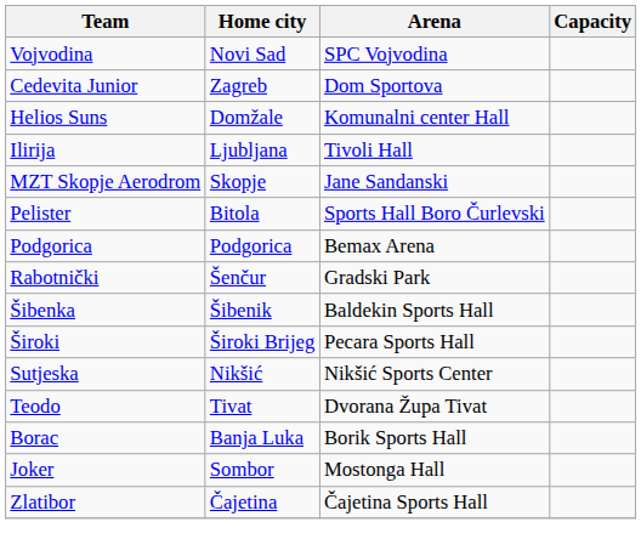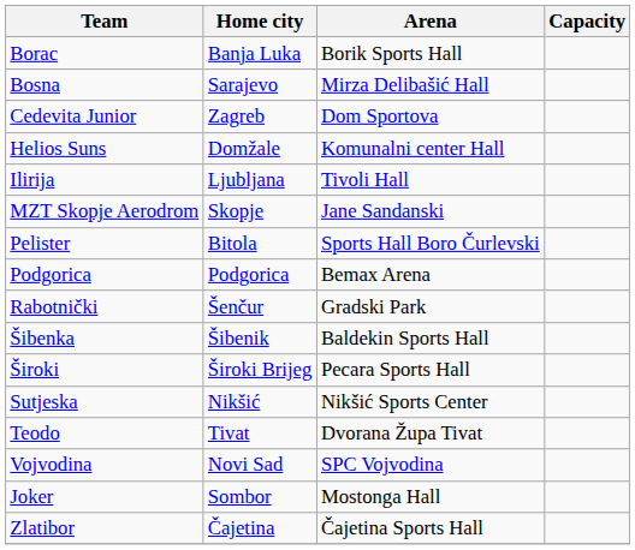rows swapped: Borac <-> Vojvodina
+ row: Bosna | Sarajevo | Mirza Delibašić Hall
